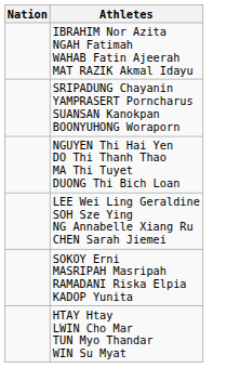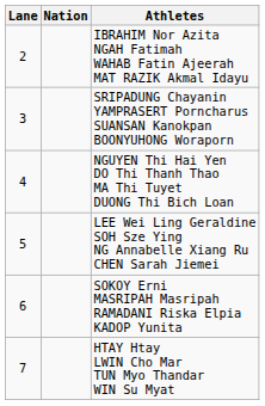+ column: Lane | 2 | 3 | 4 | 5 | 6 | 7
